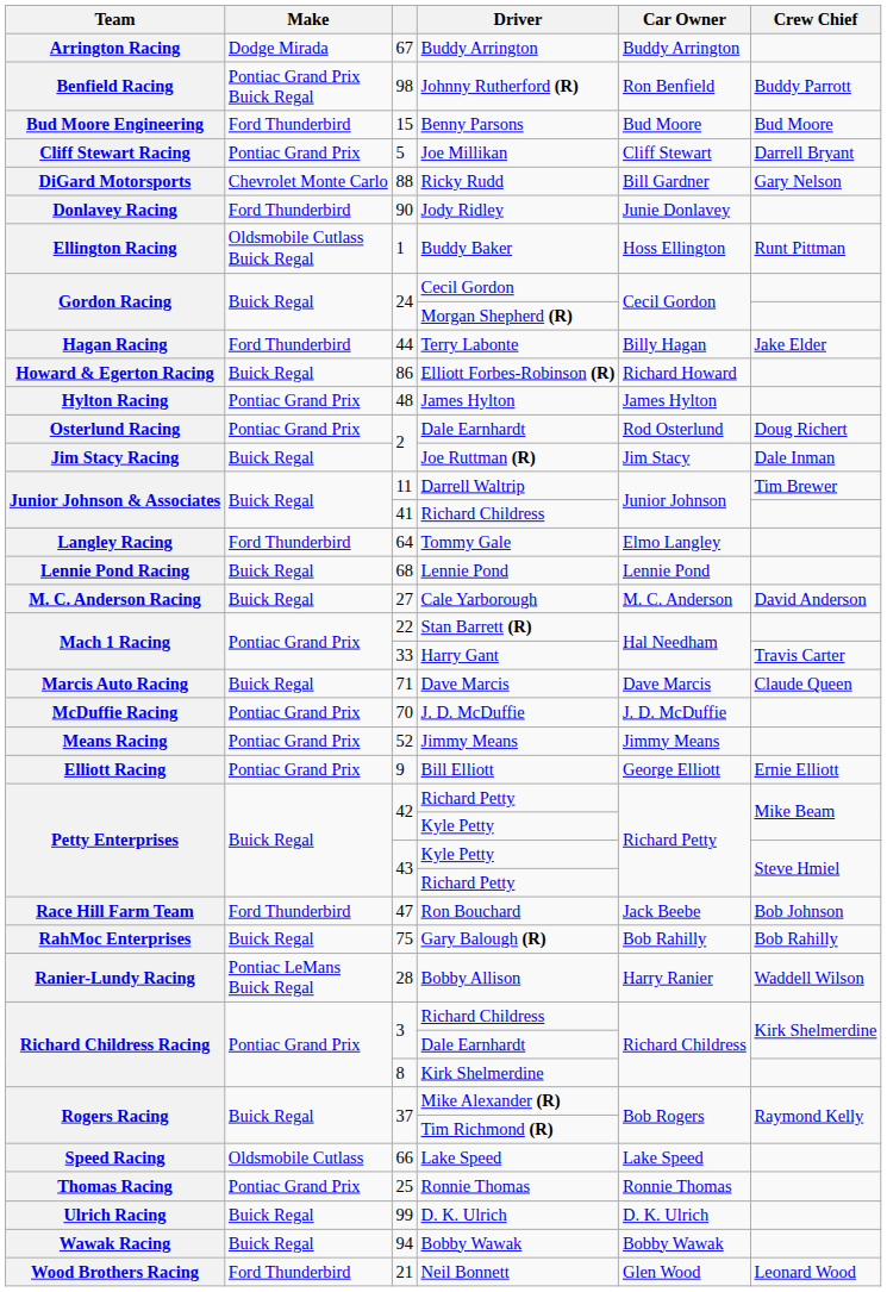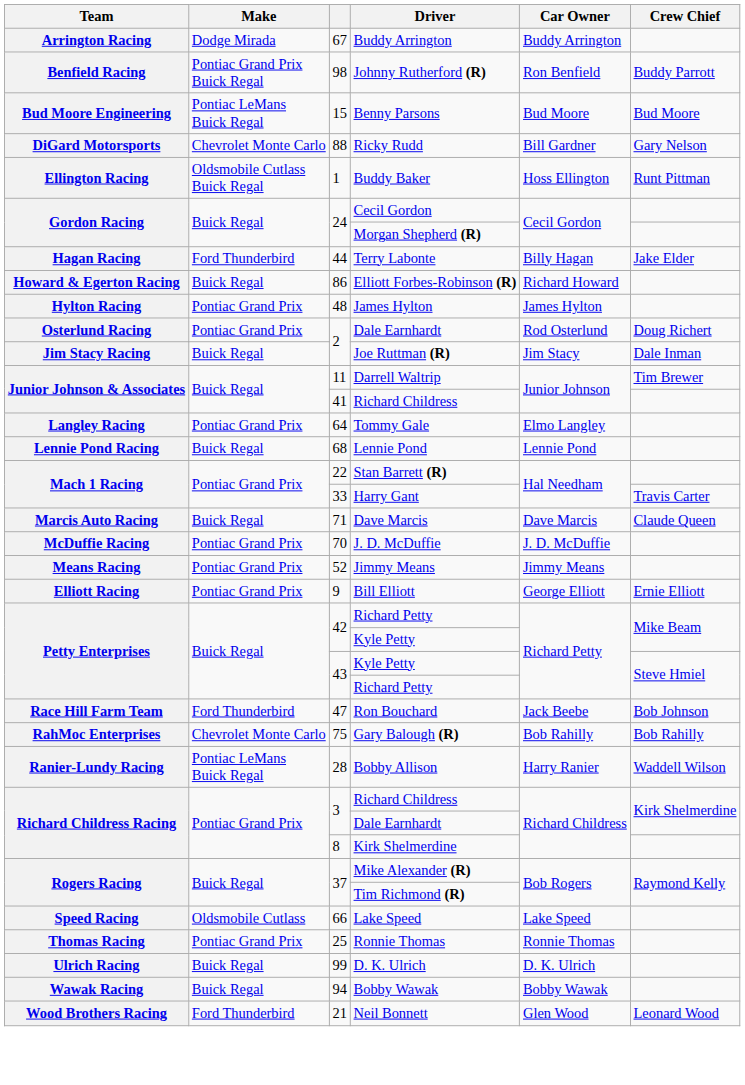Benny Parsons | Make: Ford Thunderbird -> Pontiac LeMans Buick Regal
- row: Cliff Stewart Racing | Pontiac Grand Prix | 5 | Joe Millikan | Cliff Stewart | Darrell Bryant
- row: Donlavey Racing | Ford Thunderbird | 90 | Jody Ridley | Junie Donlavey
Tommy Gale | Make: Ford Thunderbird -> Pontiac Grand Prix
- row: M. C. Anderson Racing | Buick Regal | 27 | Cale Yarborough | M. C. Anderson | David Anderson
Gary Balough (R) | Make: Buick Regal -> Chevrolet Monte Carlo
